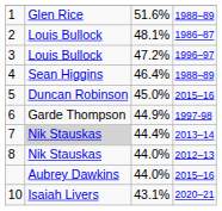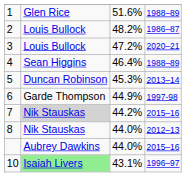2 | column 3: 48.1% -> 48.2%
3 | column 4: 1996–97 -> 2020–21
5 | column 3: 45.0% -> 45.3%
5 | column 4: 2015–16 -> 2013–14
7 | column 3: 44.4% -> 44.2%
7 | column 4: 2013–14 -> 2015–16
10 | column 2: no background -> lightgreen background
10 | column 4: 2020–21 -> 1996–97
